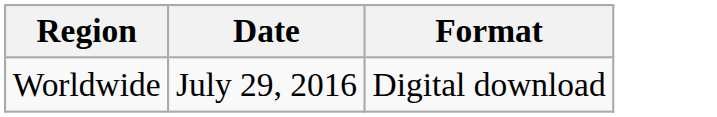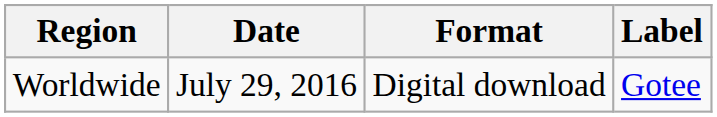+ column: Label | Gotee
